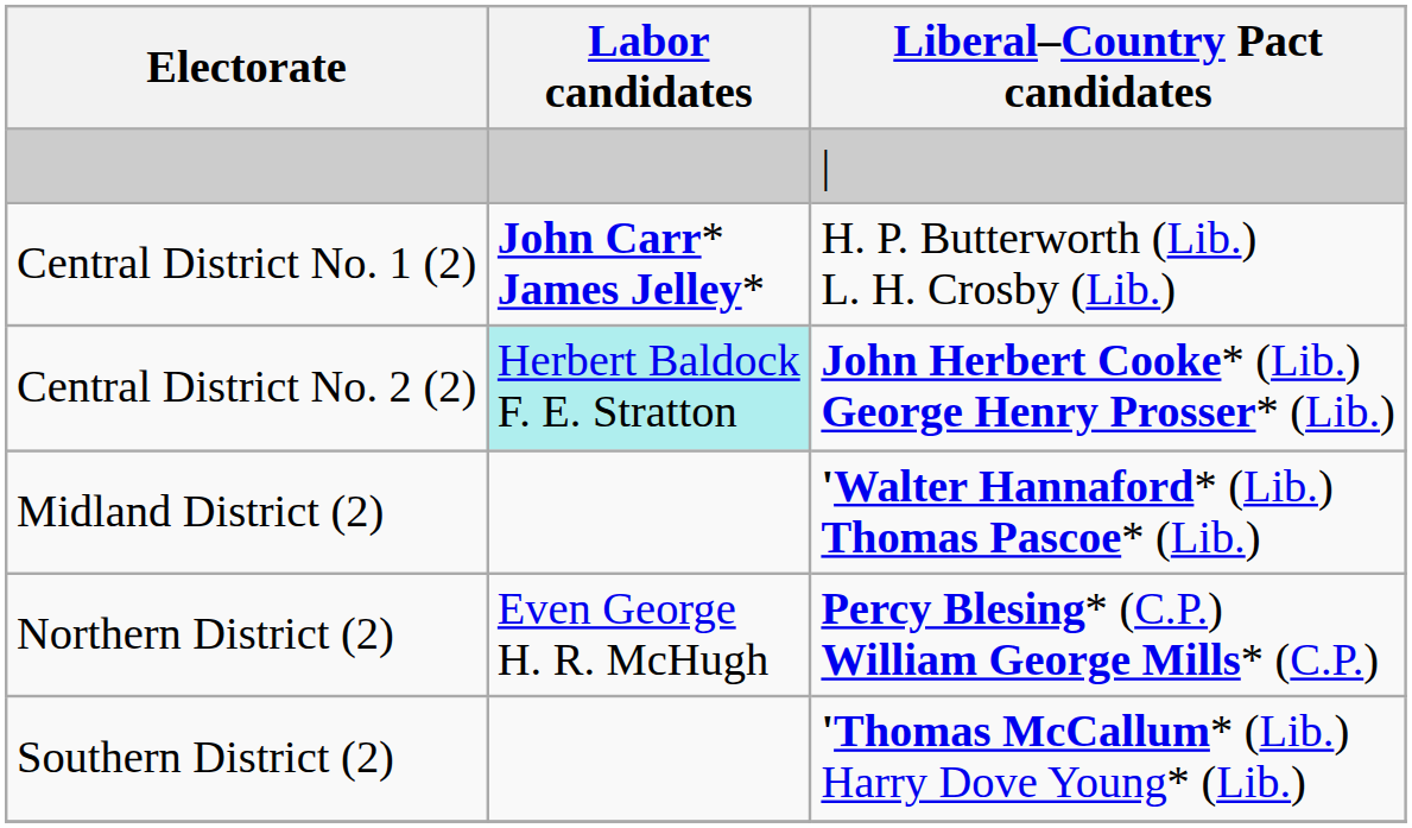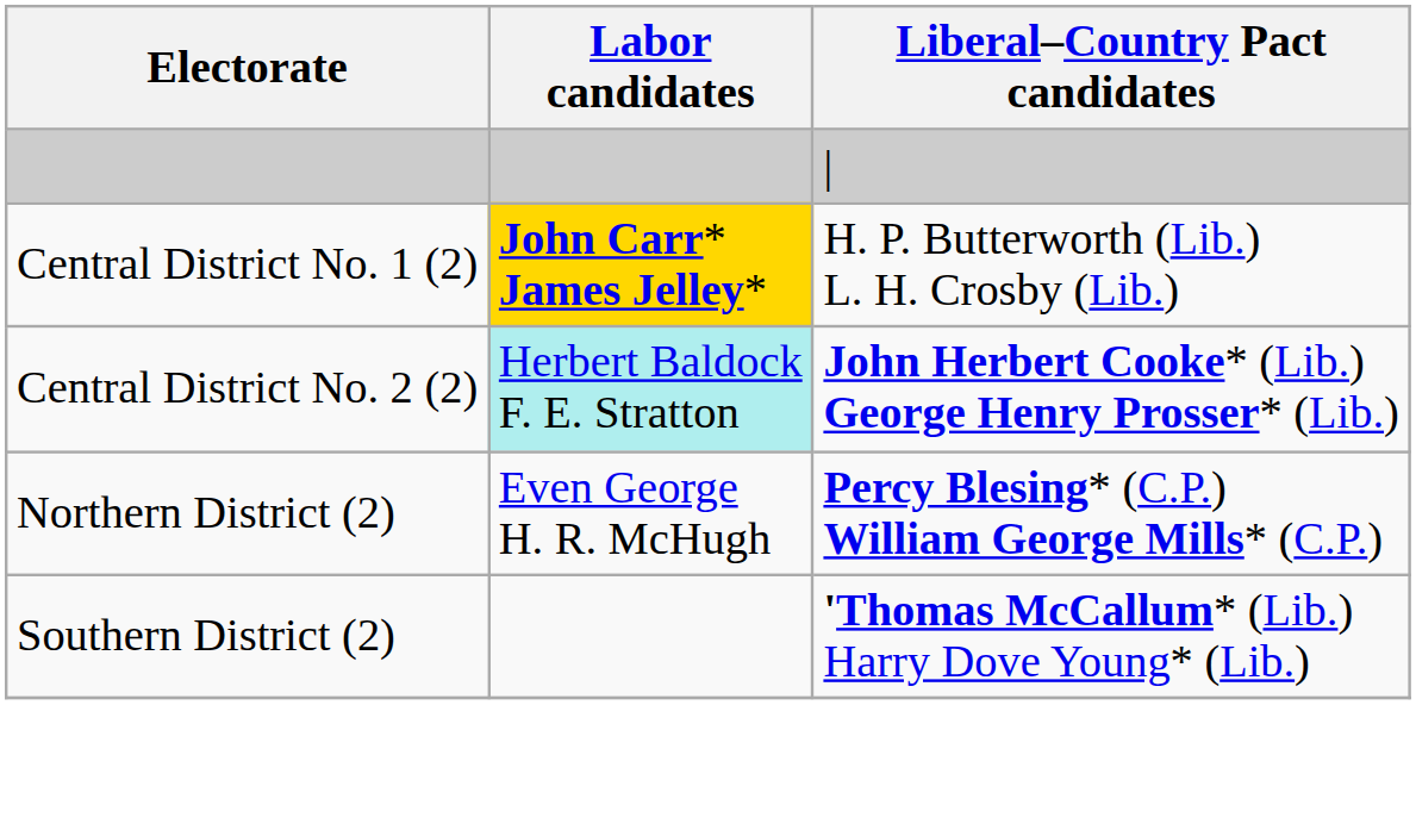Central District No. 1 (2) | Labor candidates: no background -> gold background
- row: Midland District (2) | 'Walter Hannaford* (Lib.) Thomas Pascoe* (Lib.)
